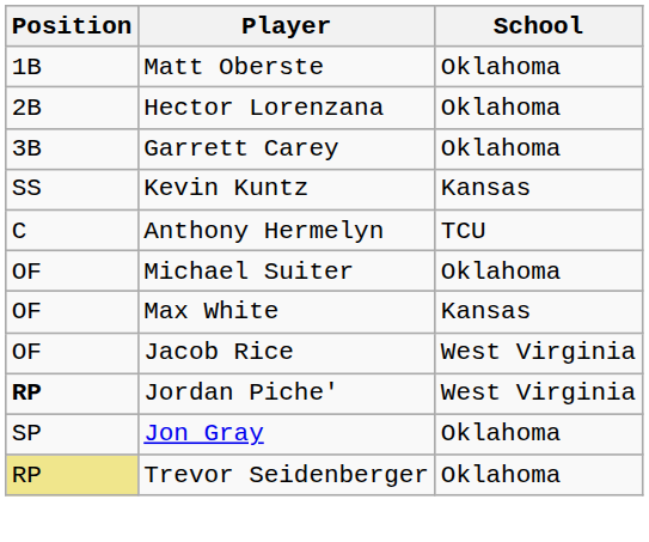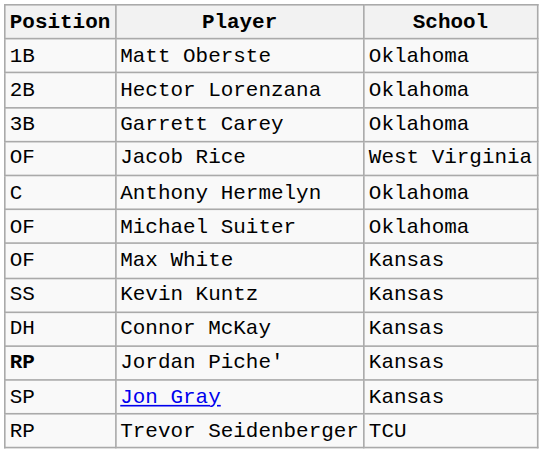rows swapped: Kevin Kuntz <-> Jacob Rice
Anthony Hermelyn | School: TCU -> Oklahoma
+ row: DH | Connor McKay | Kansas
Jordan Piche' | School: West Virginia -> Kansas
Jon Gray | School: Oklahoma -> Kansas
Trevor Seidenberger | Position: khaki background -> no background
Trevor Seidenberger | School: Oklahoma -> TCU
